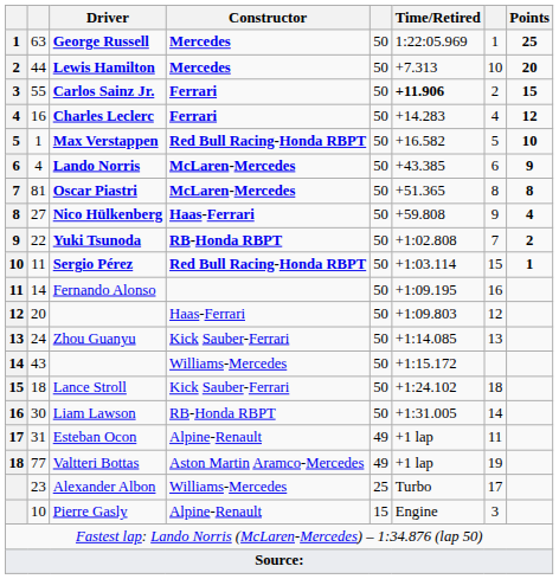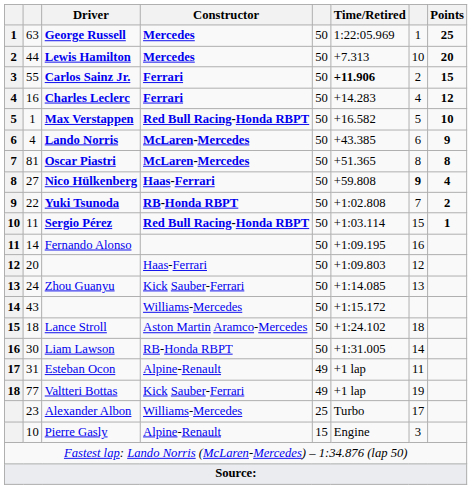Nico Hülkenberg | column 7: normal -> bold
Lance Stroll | Constructor: Kick Sauber-Ferrari -> Aston Martin Aramco-Mercedes
Valtteri Bottas | Constructor: Aston Martin Aramco-Mercedes -> Kick Sauber-Ferrari
